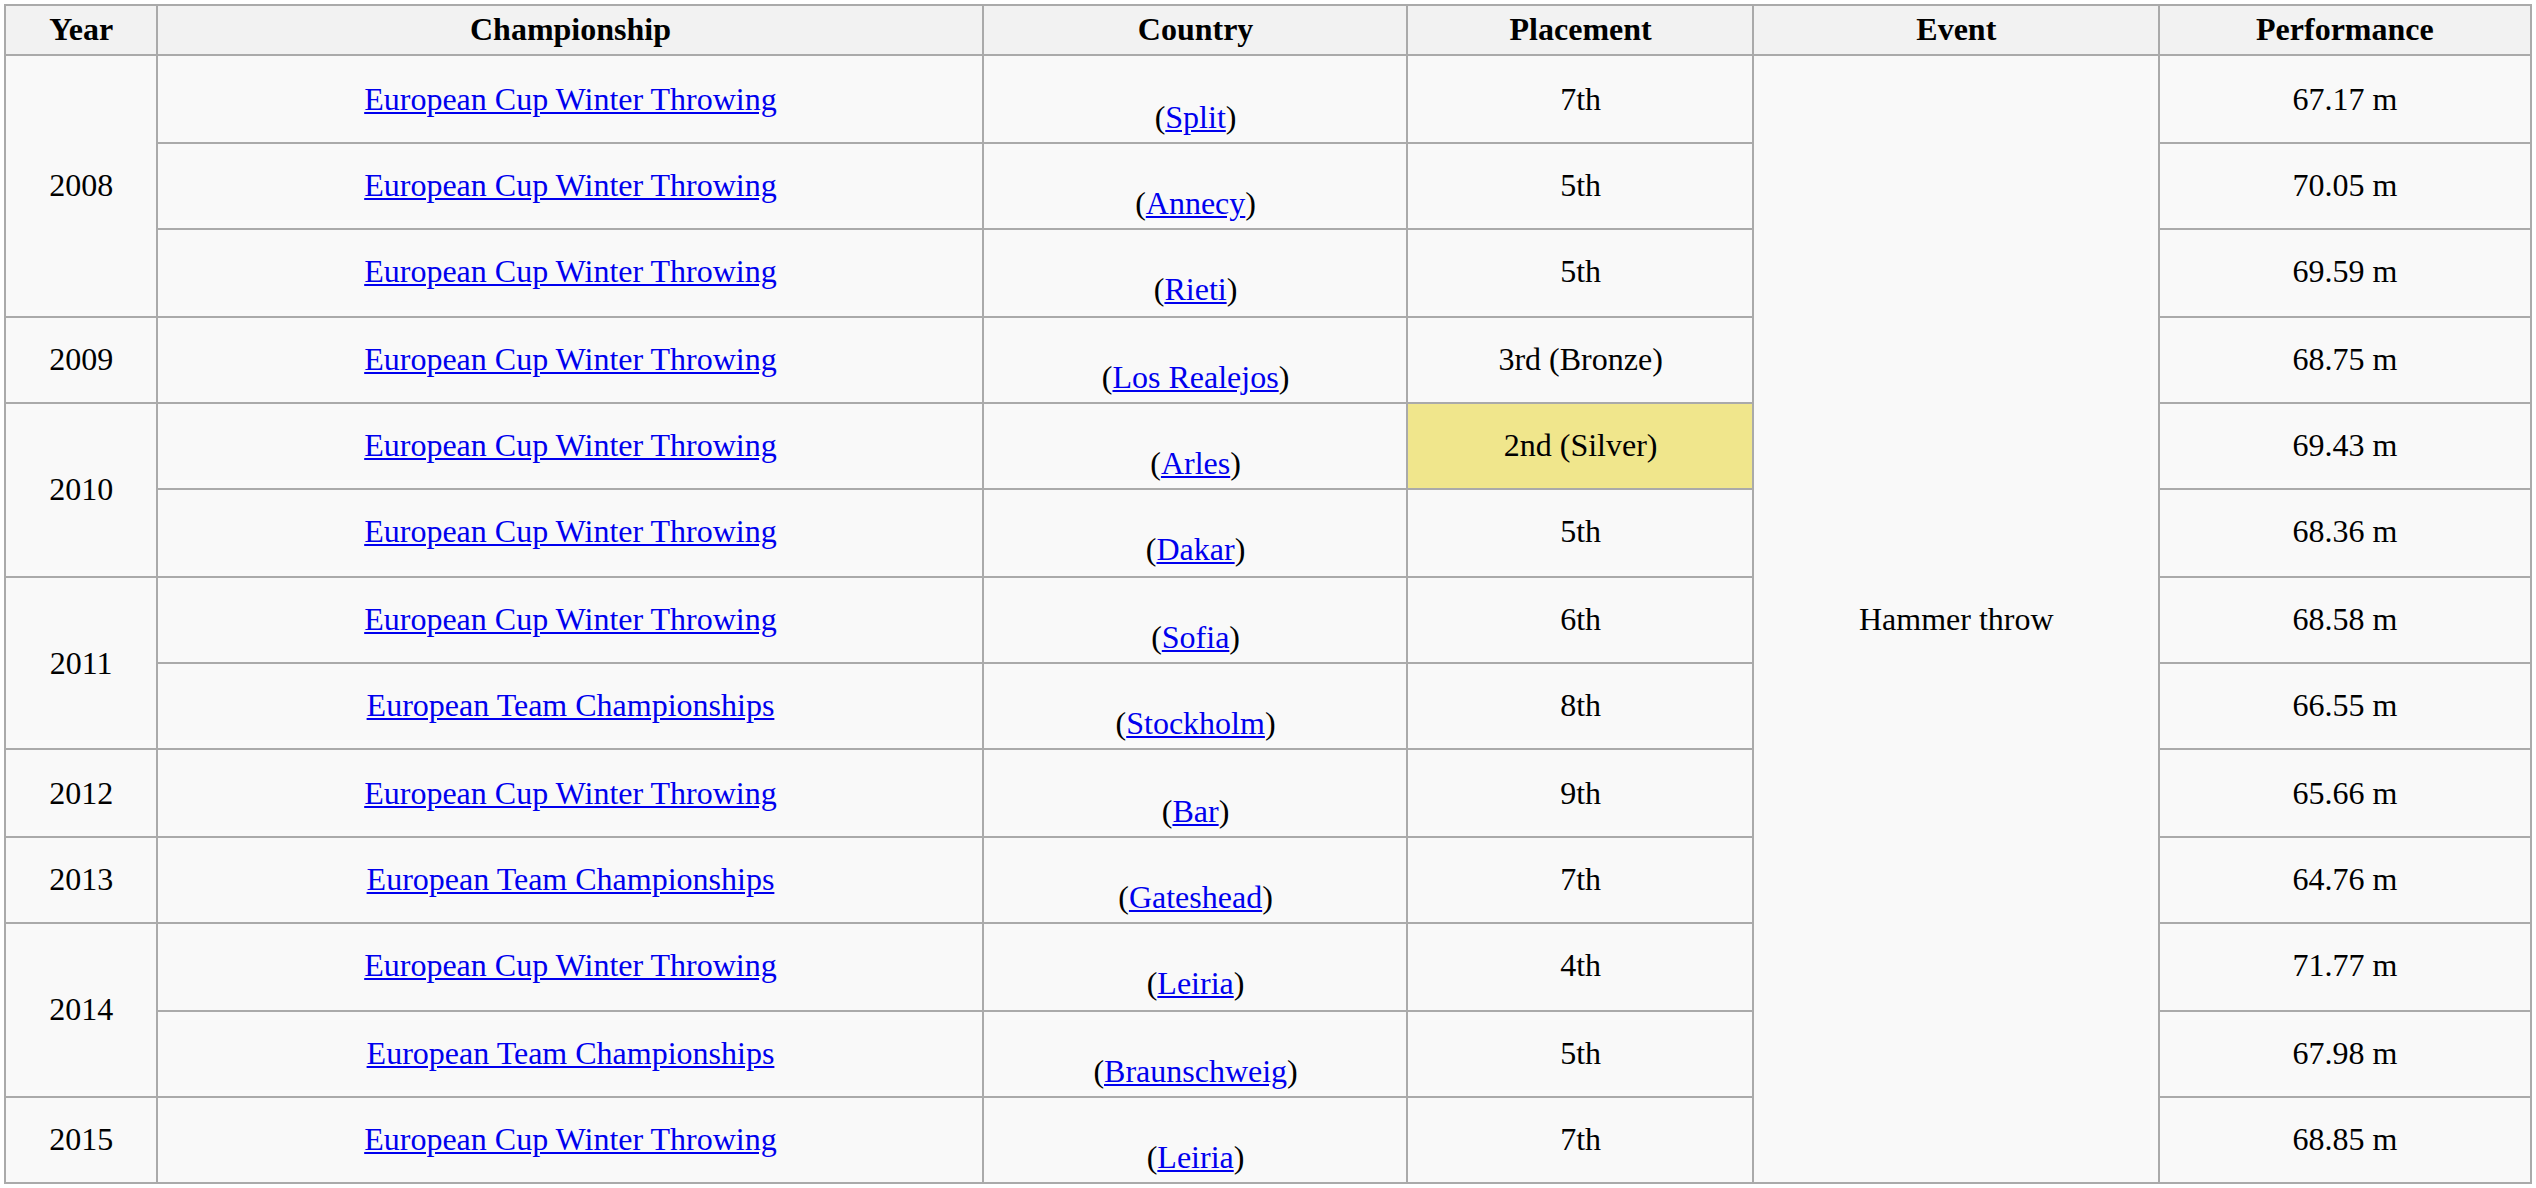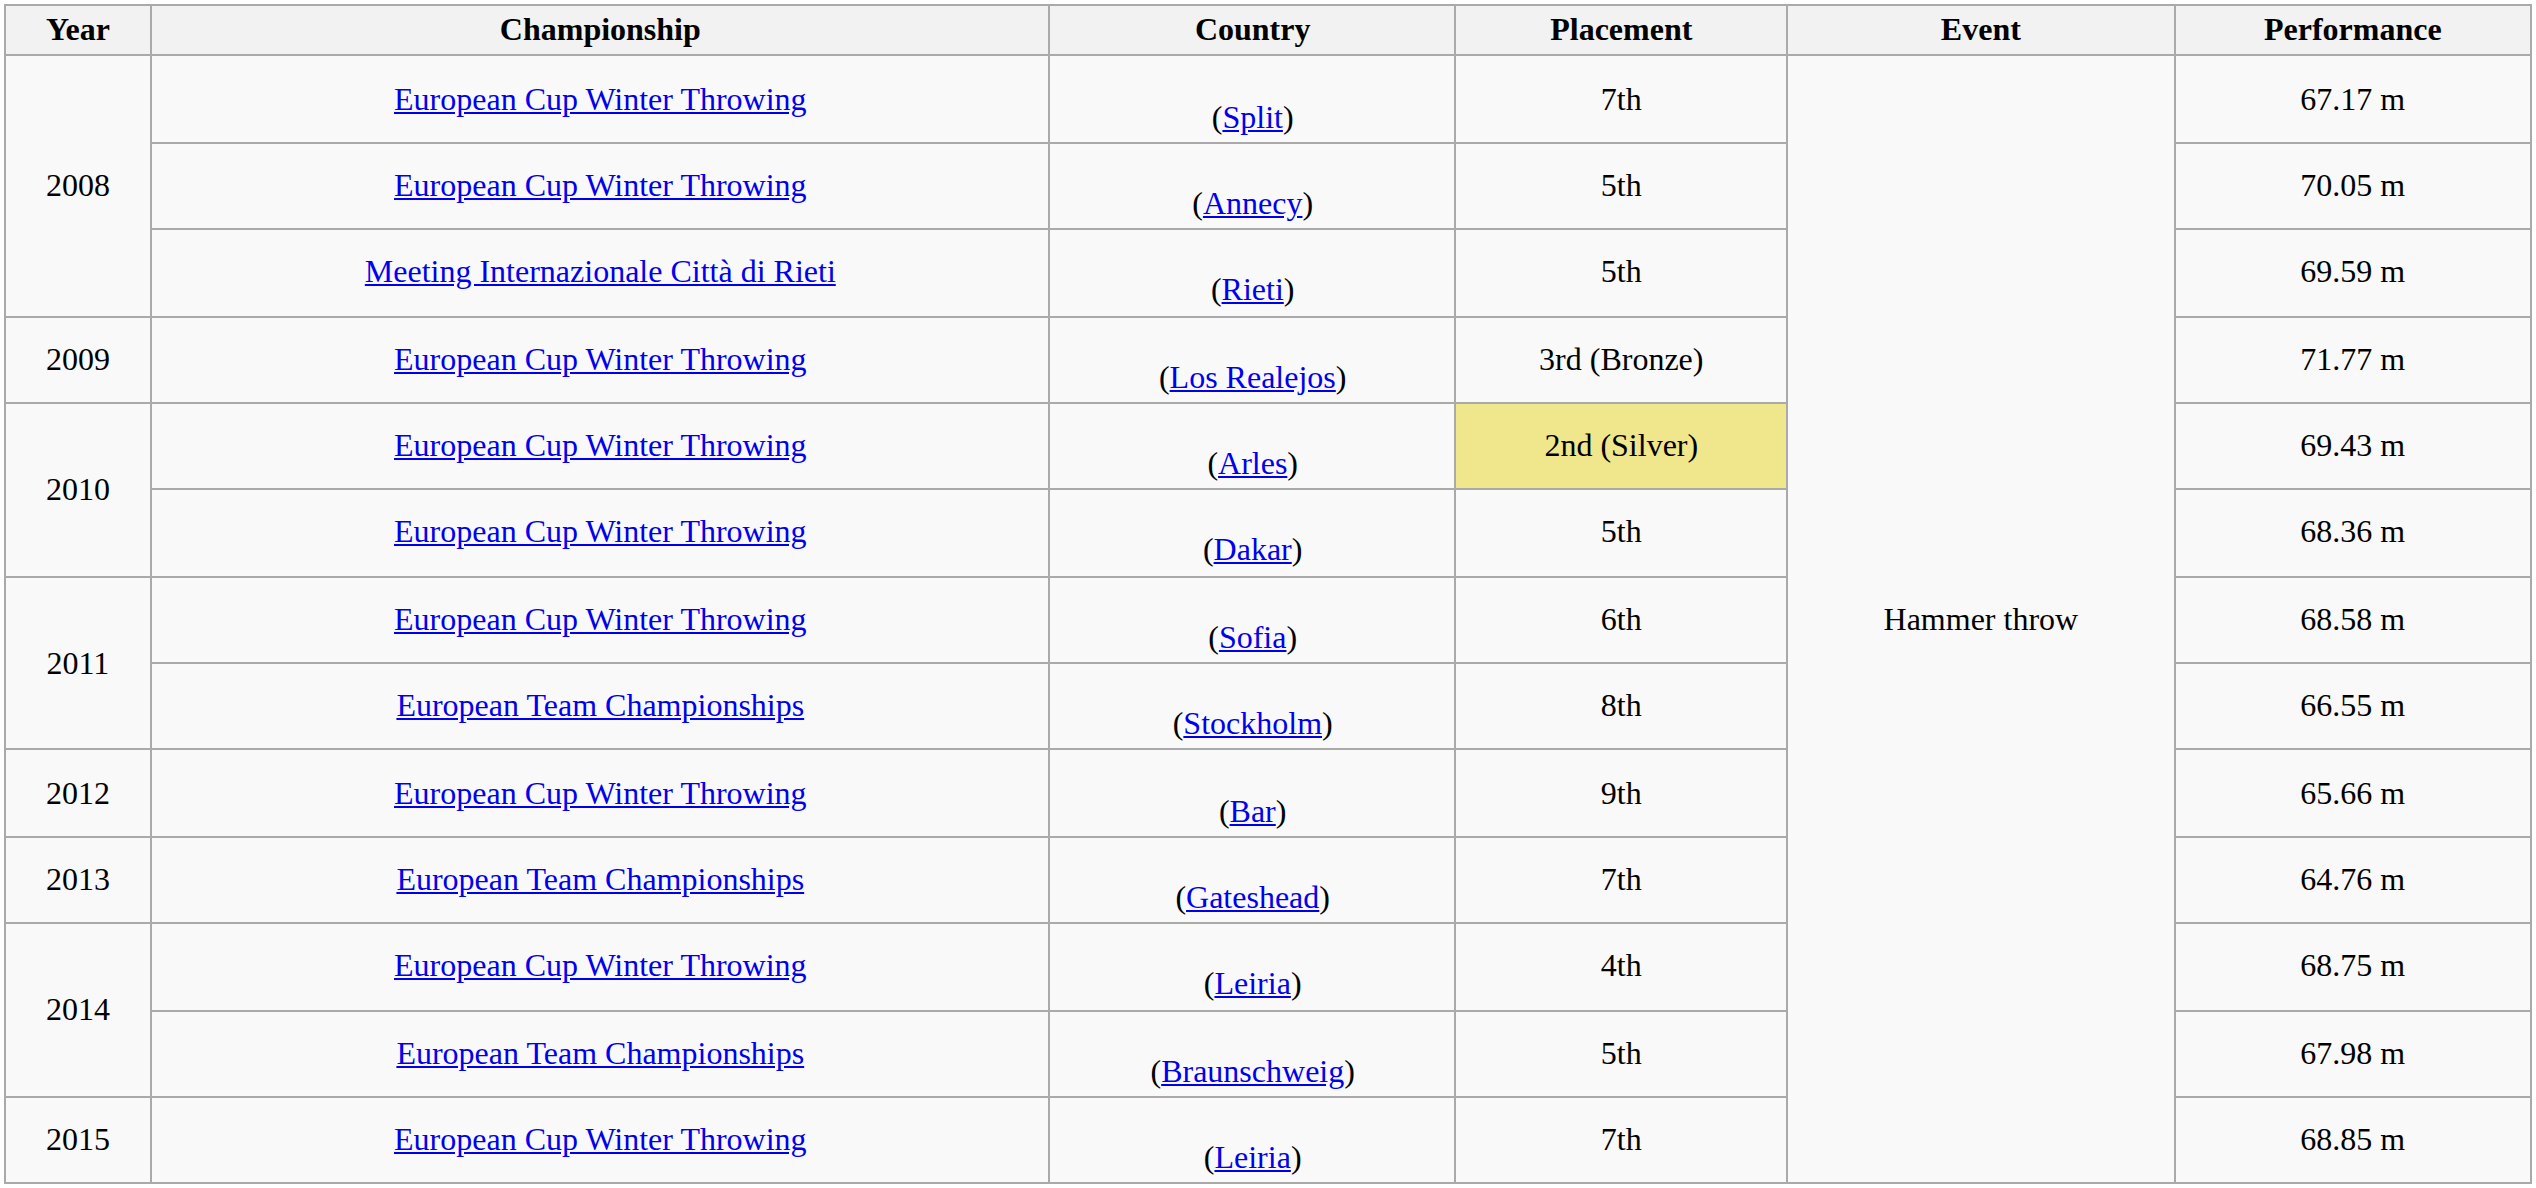(Rieti) | Championship: European Cup Winter Throwing -> Meeting Internazionale Città di Rieti
(Los Realejos) | Performance: 68.75 m -> 71.77 m
2014 / (Leiria) | Performance: 71.77 m -> 68.75 m
